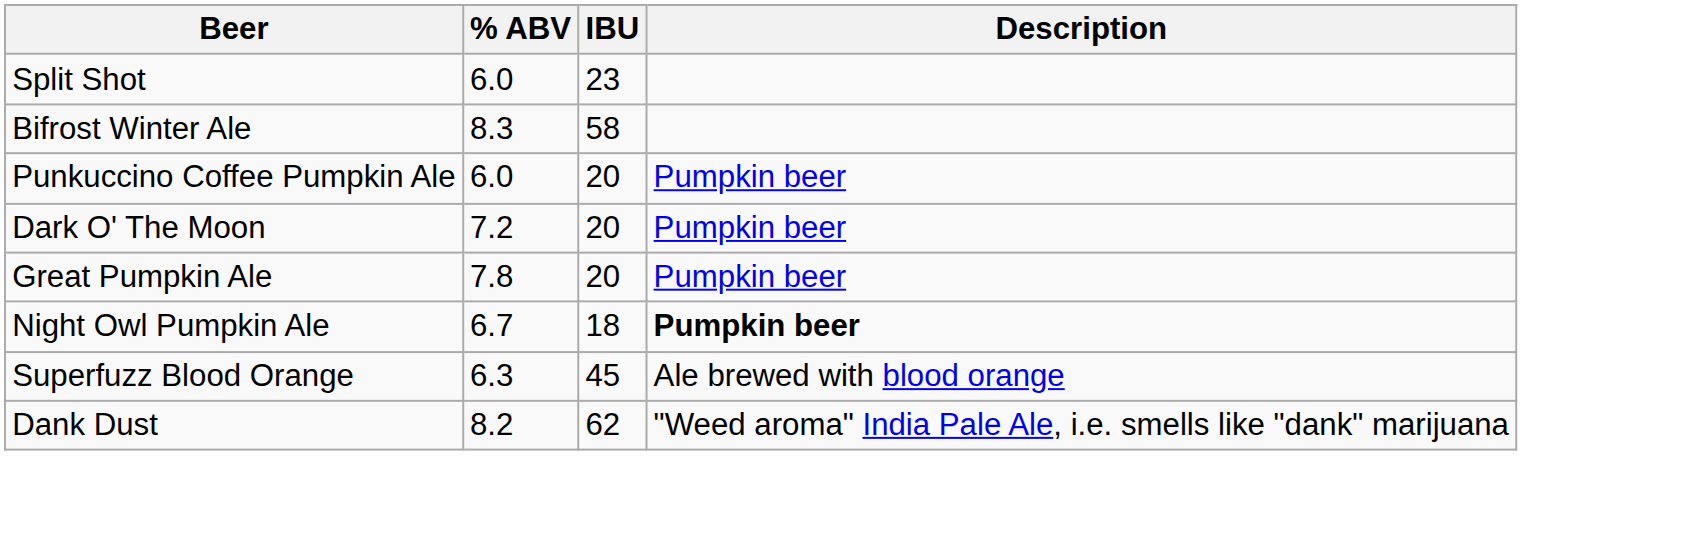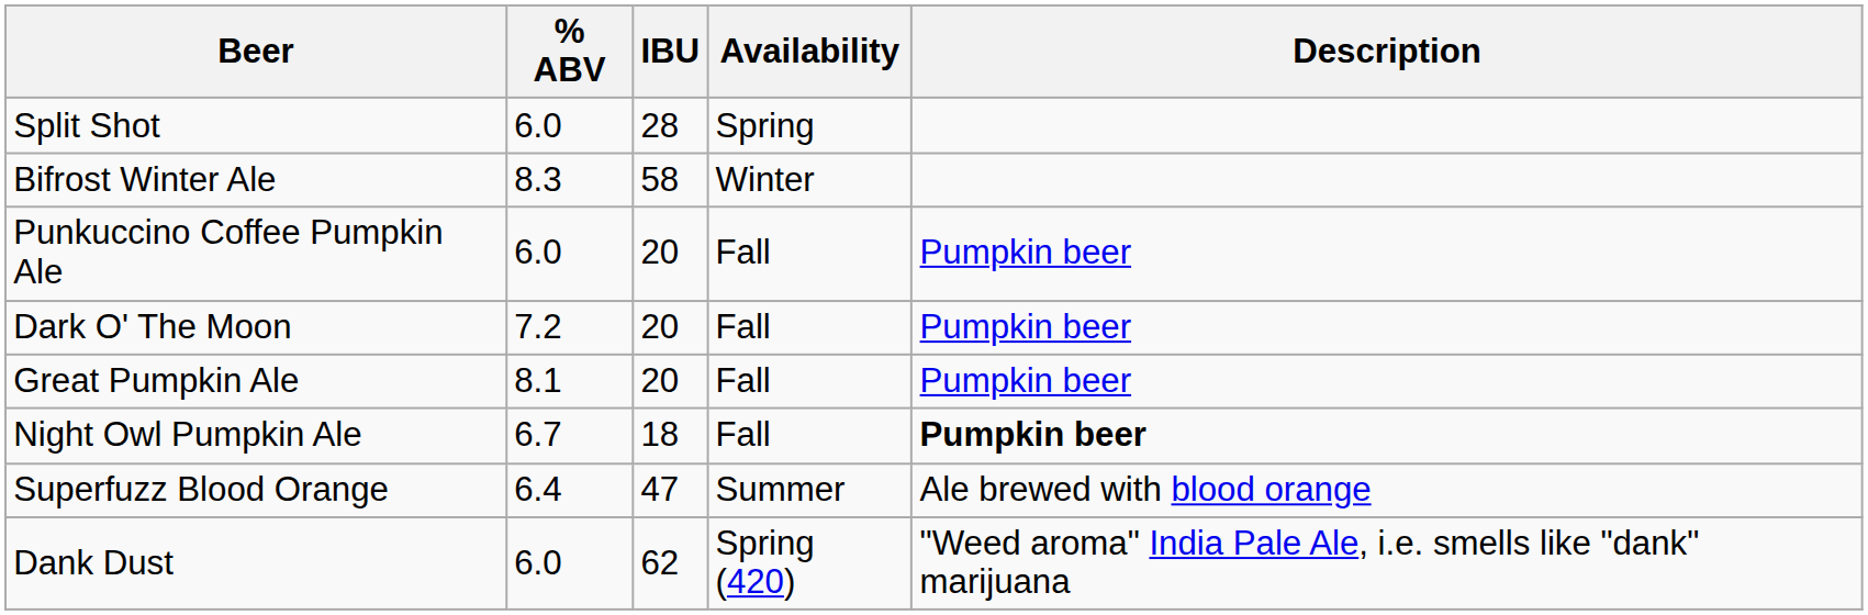+ column: Availability | Spring | Winter | Fall | Fall | Fall | Fall | Summer | Spring (420)
Split Shot | IBU: 23 -> 28
Great Pumpkin Ale | % ABV: 7.8 -> 8.1
Superfuzz Blood Orange | % ABV: 6.3 -> 6.4
Superfuzz Blood Orange | IBU: 45 -> 47
Dank Dust | % ABV: 8.2 -> 6.0
